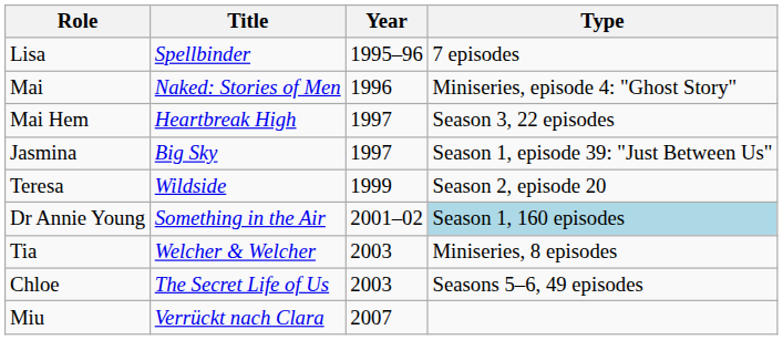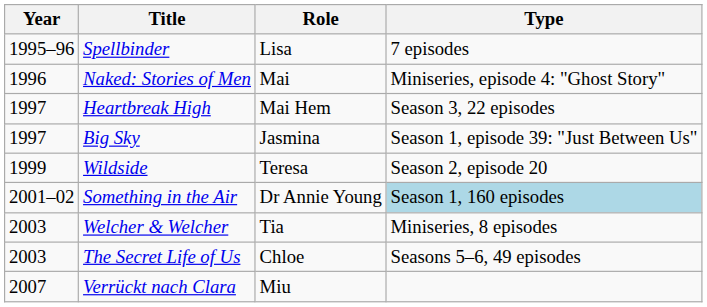columns swapped: Year <-> Role
